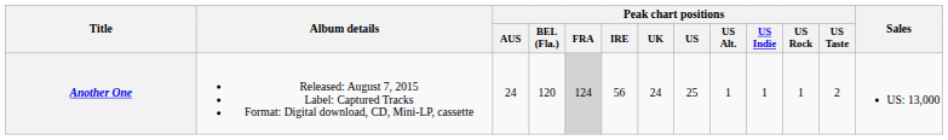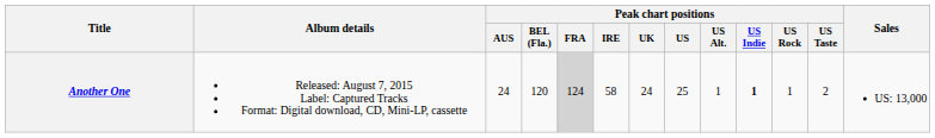Another One | Peak chart positions / IRE: 56 -> 58
Another One | Peak chart positions / US Indie: normal -> bold
